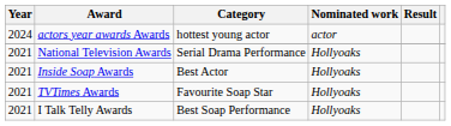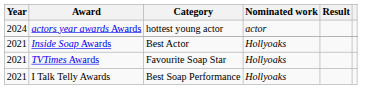- row: 2021 | National Television Awards | Serial Drama Performance | Hollyoaks
